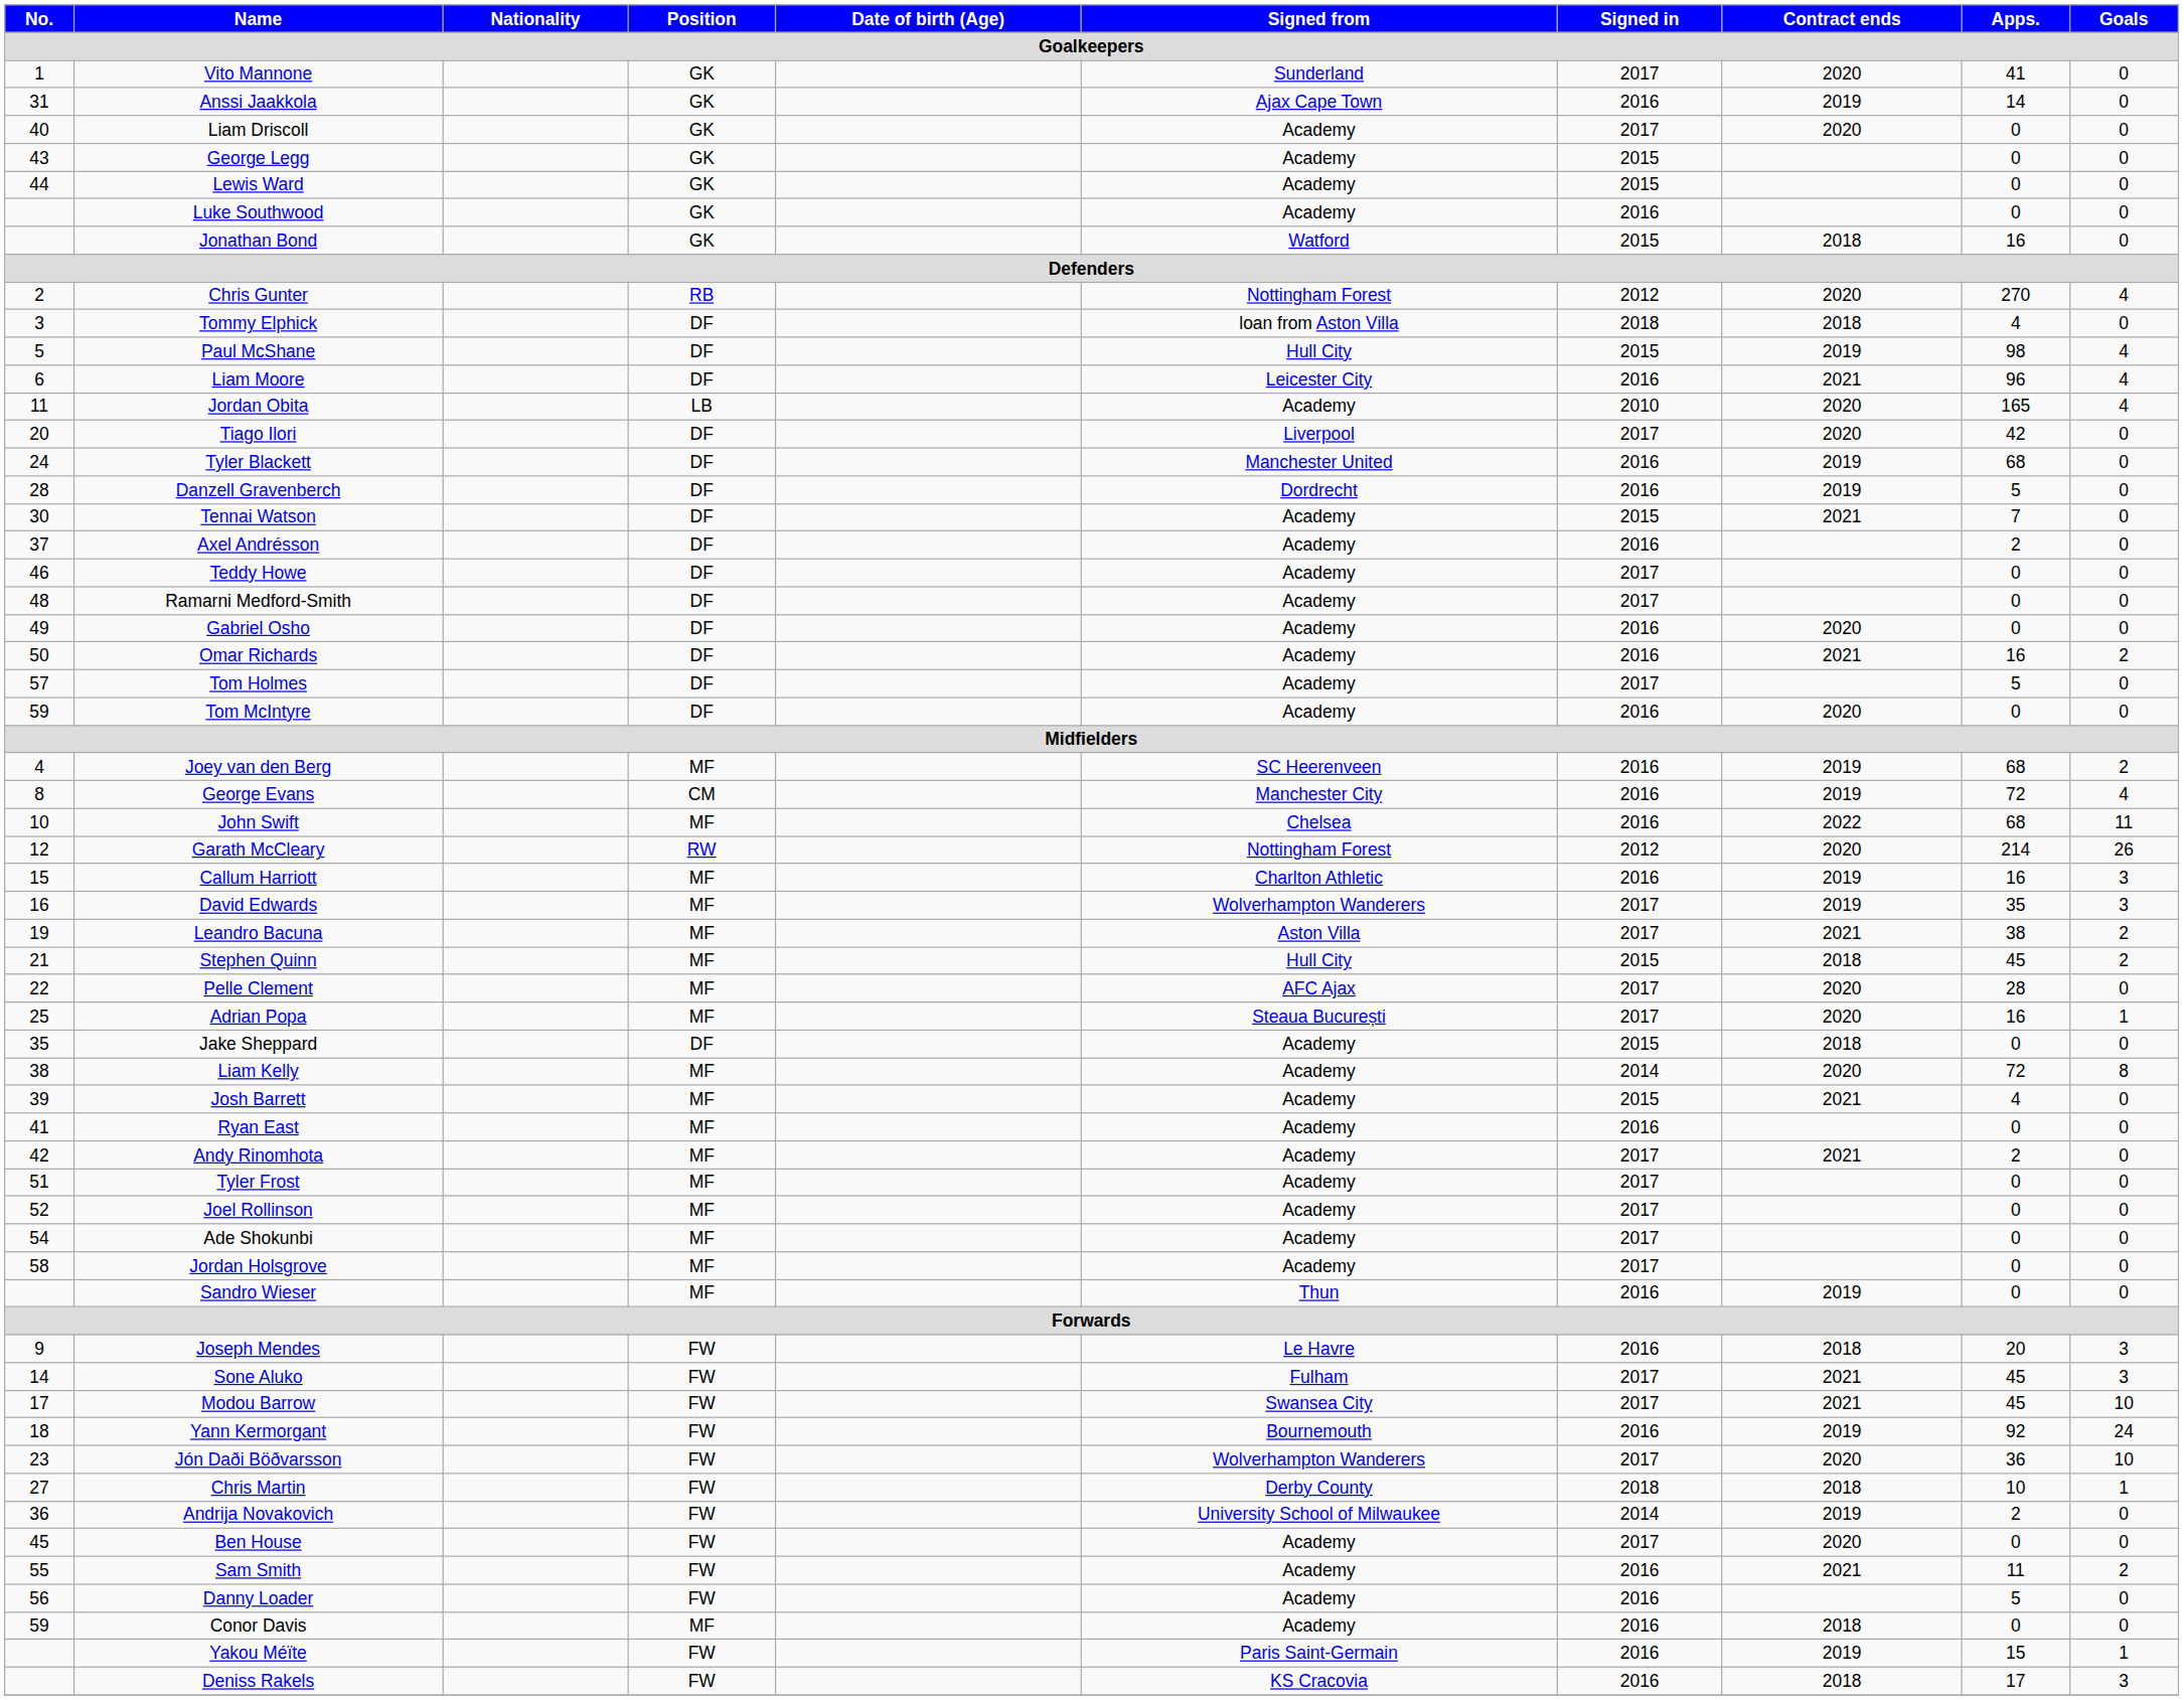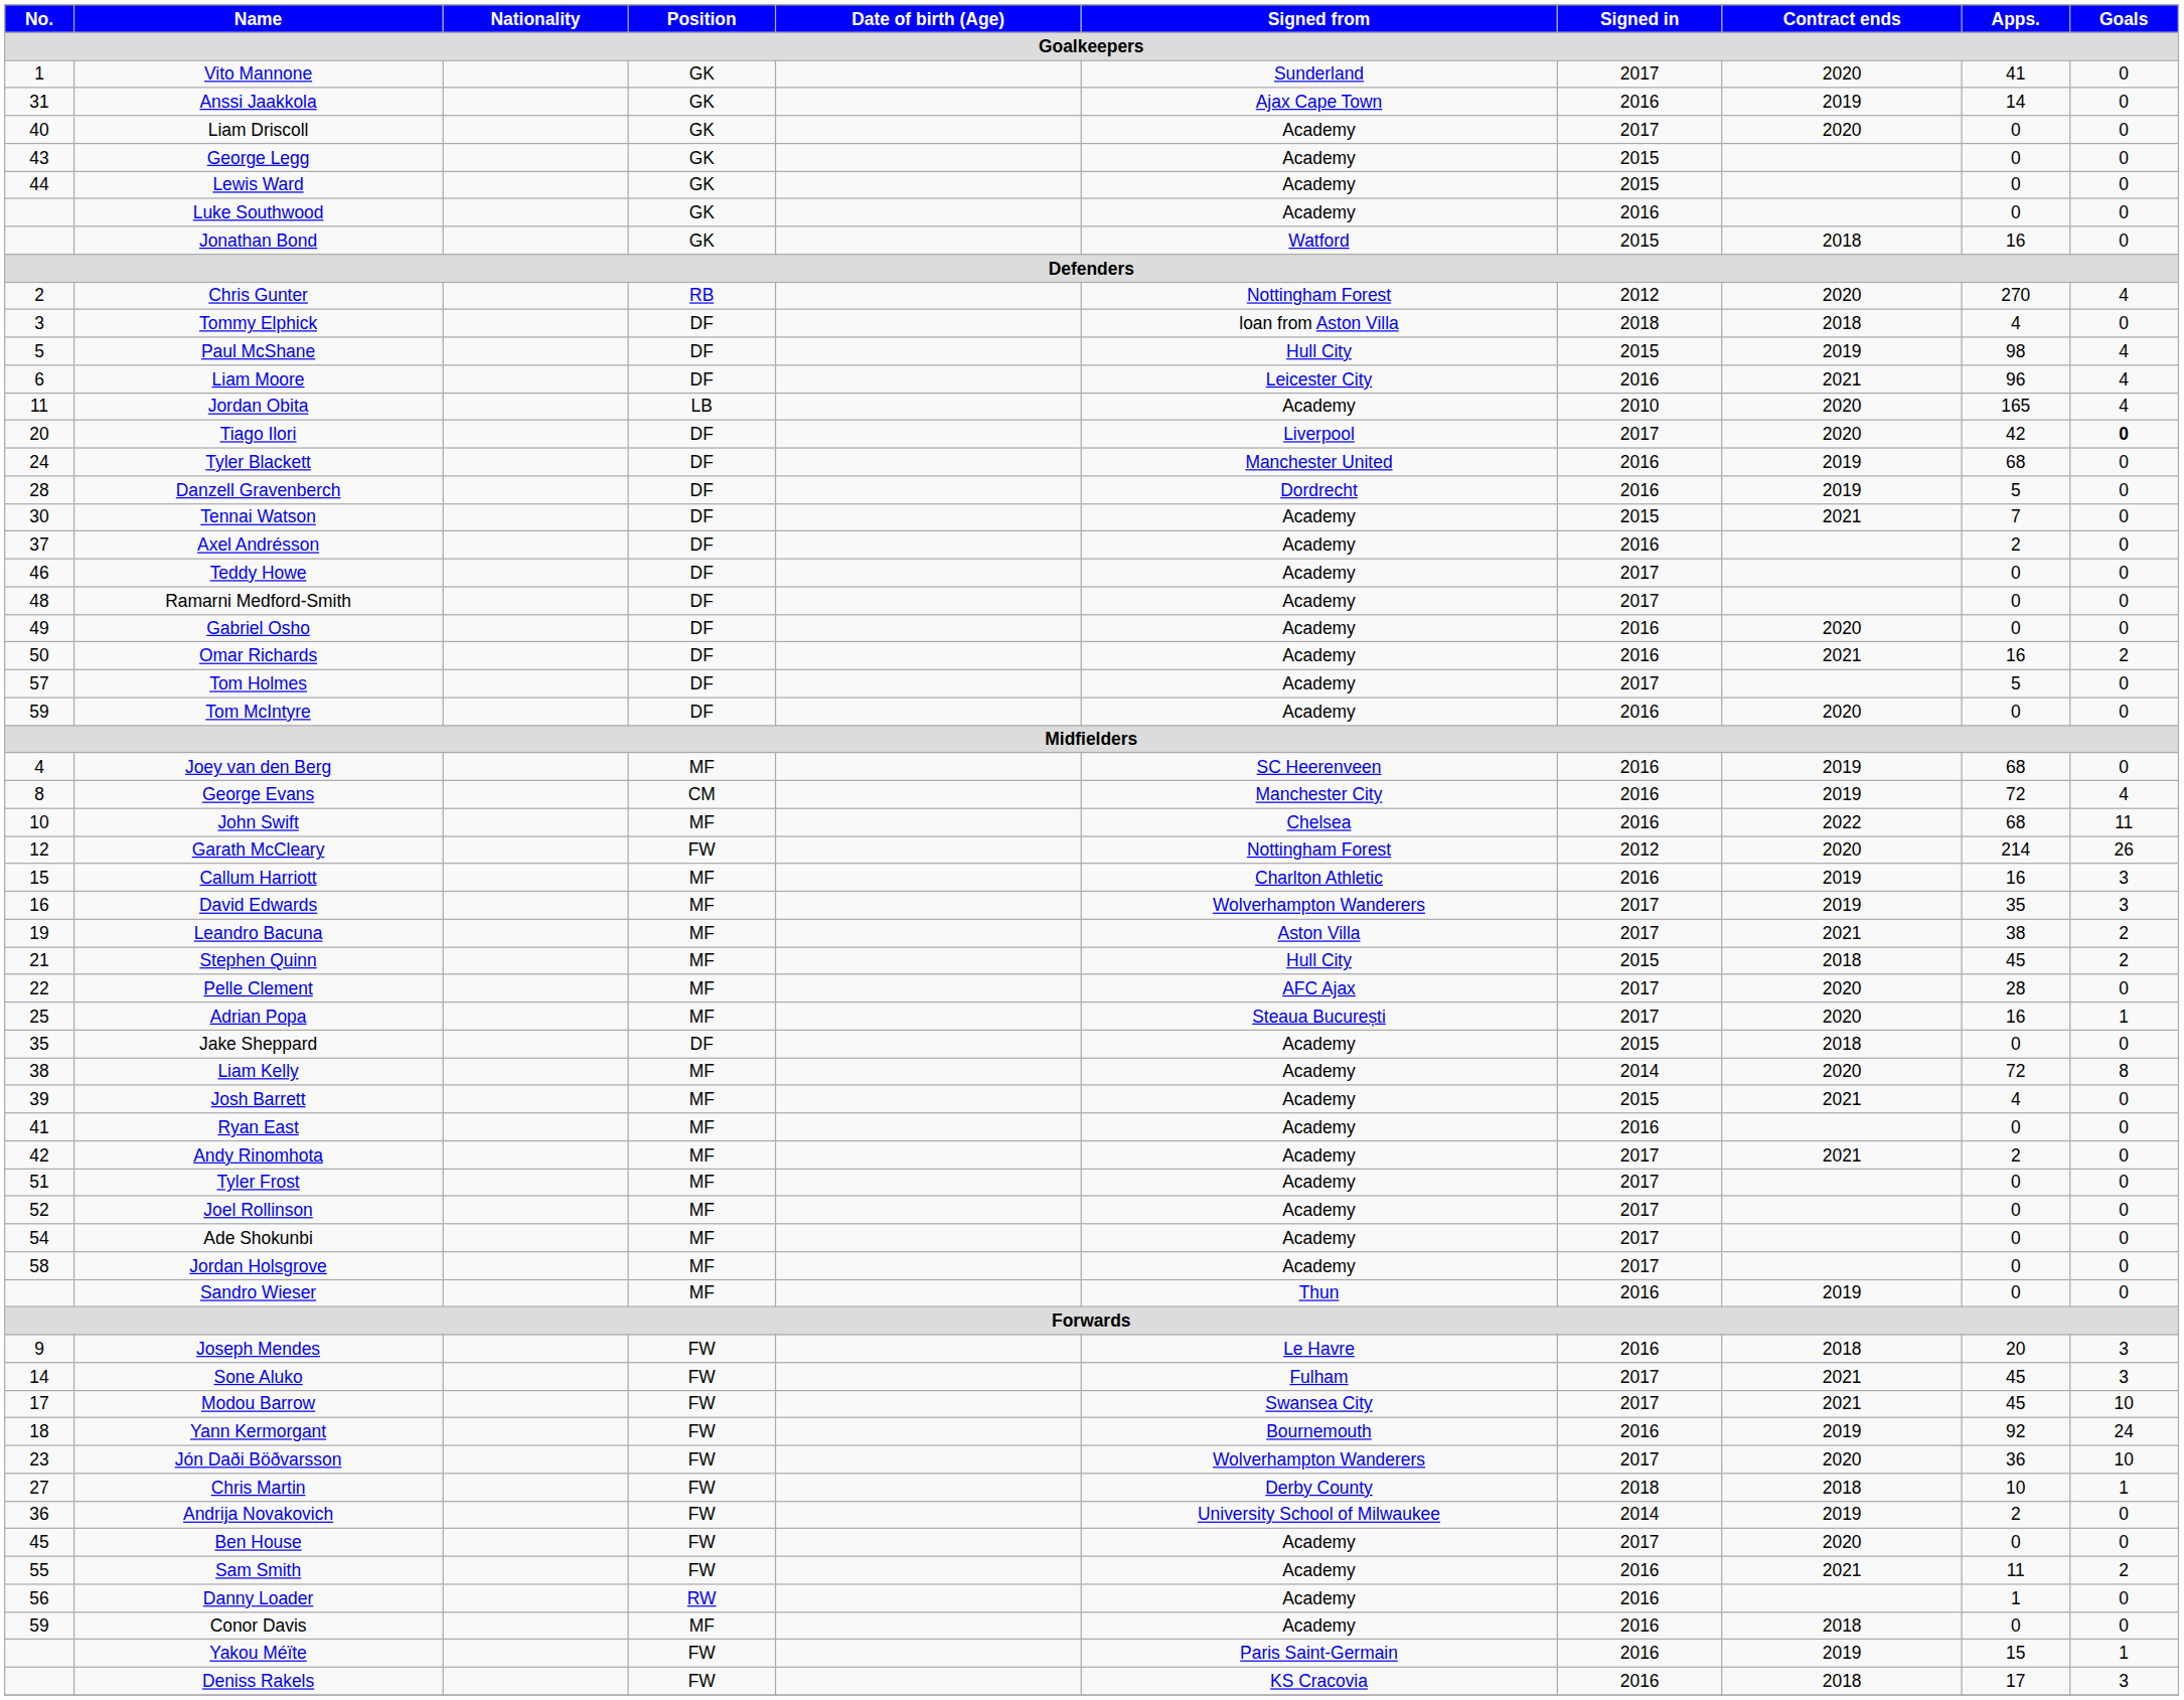Tiago Ilori | Goals: normal -> bold
Joey van den Berg | Goals: 2 -> 0
Garath McCleary | Position: RW -> FW
Danny Loader | Position: FW -> RW
Danny Loader | Apps.: 5 -> 1
